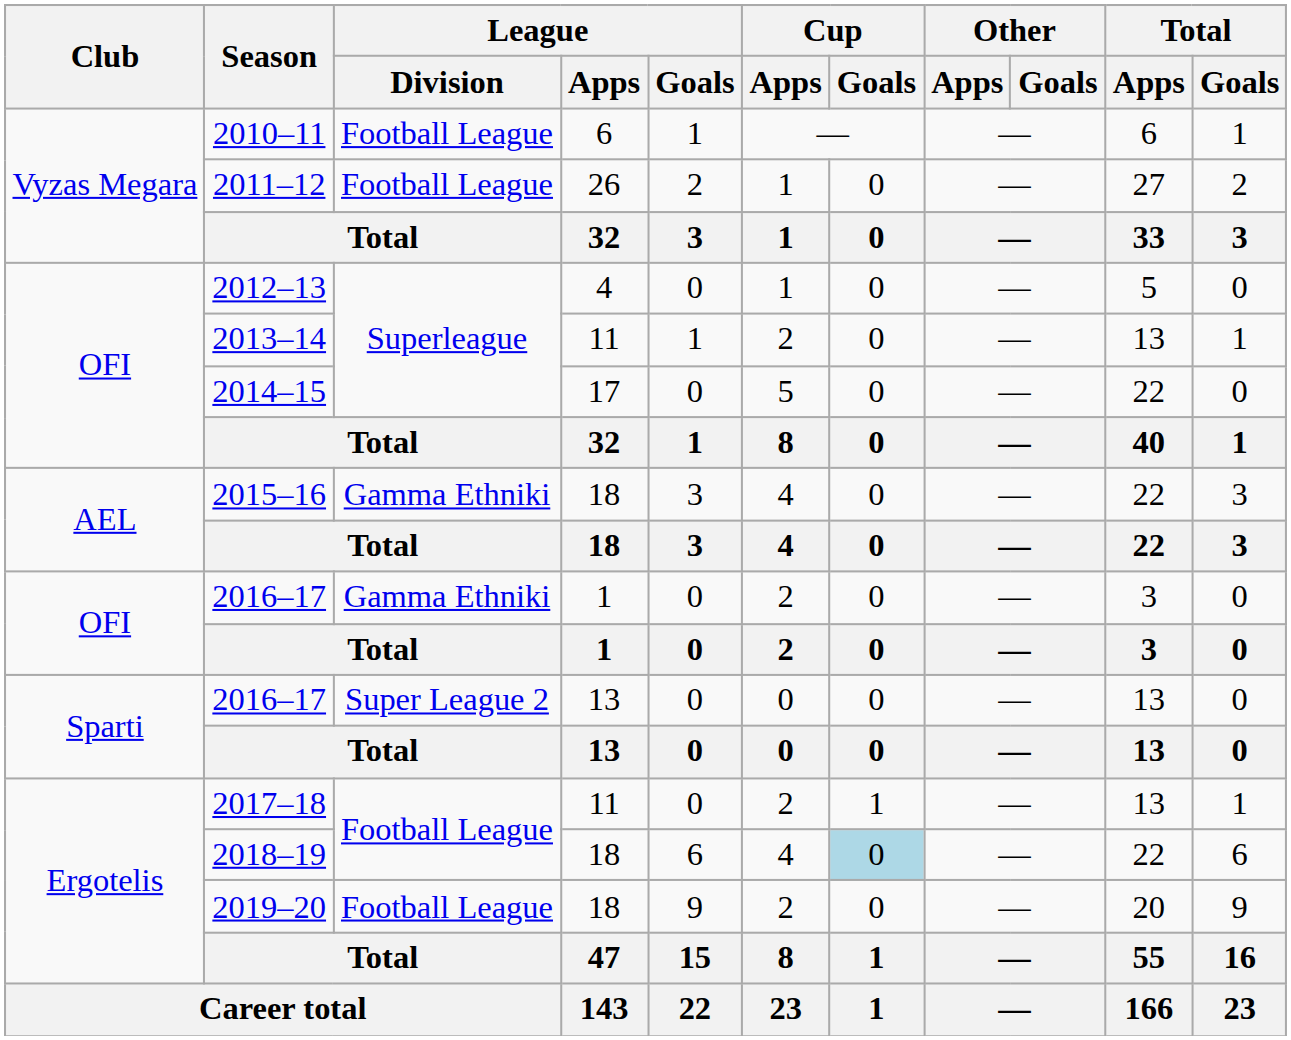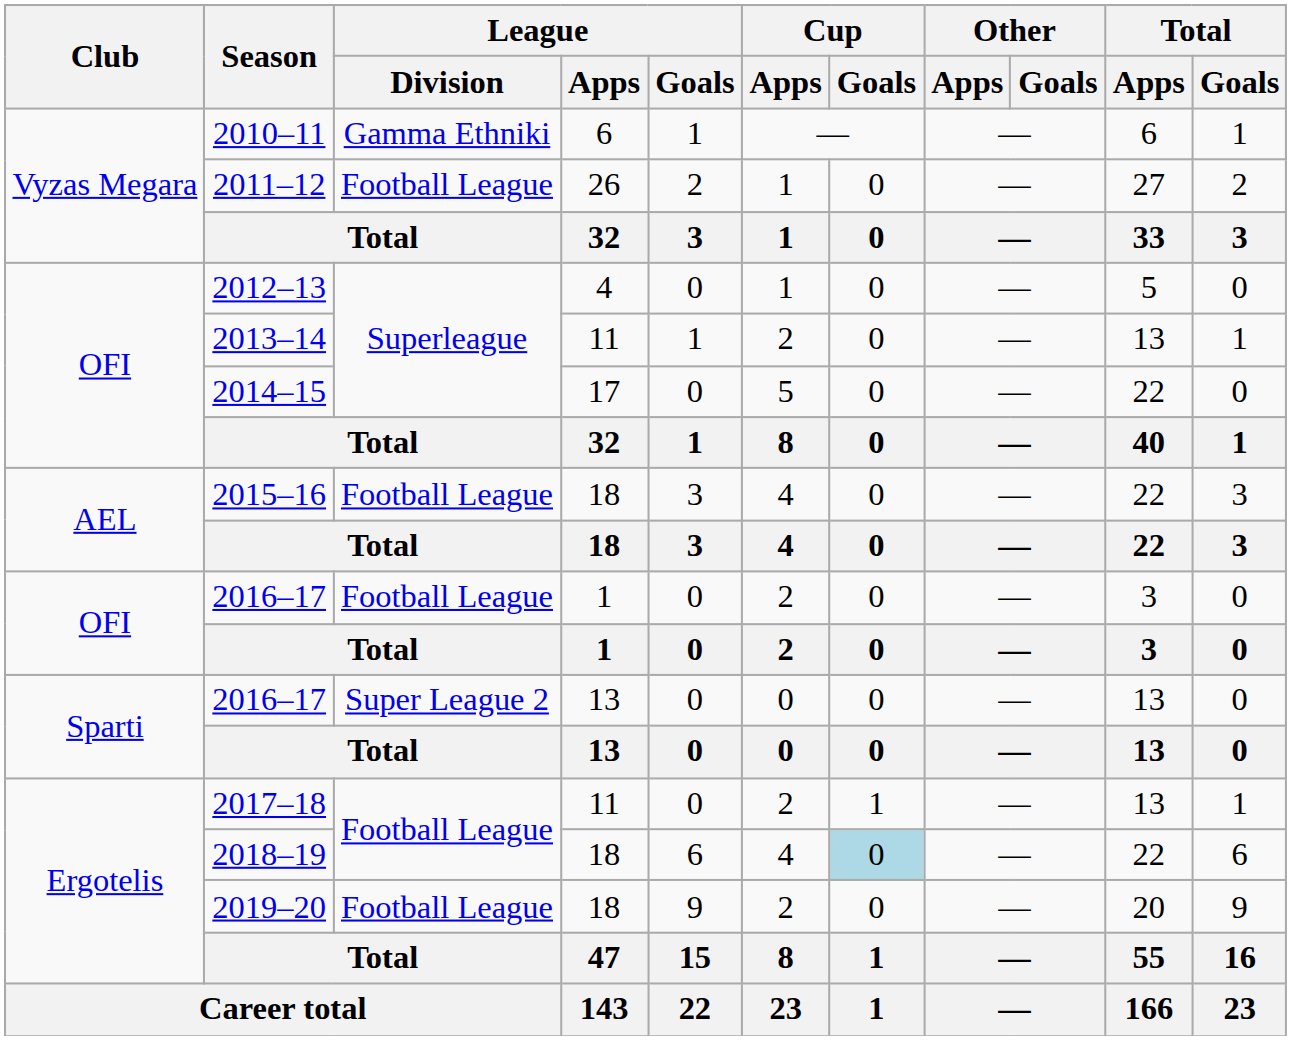2010–11 | League / Division: Football League -> Gamma Ethniki
2015–16 | League / Division: Gamma Ethniki -> Football League
2016–17 / 1 | League / Division: Gamma Ethniki -> Football League
